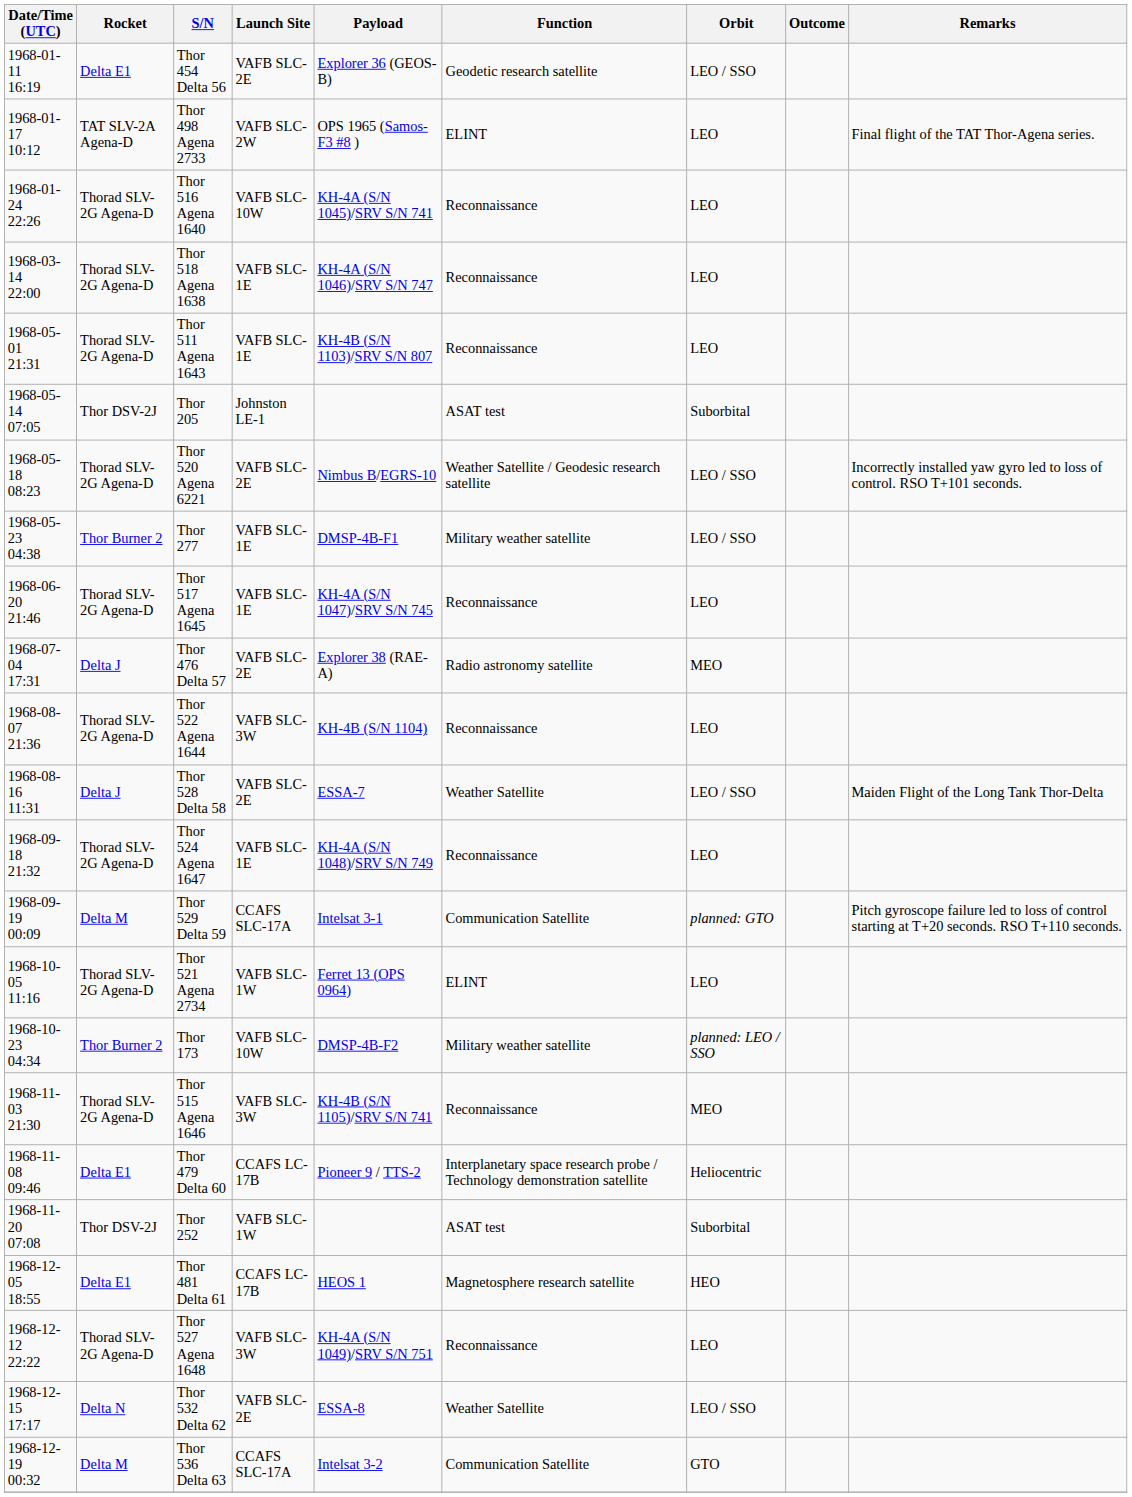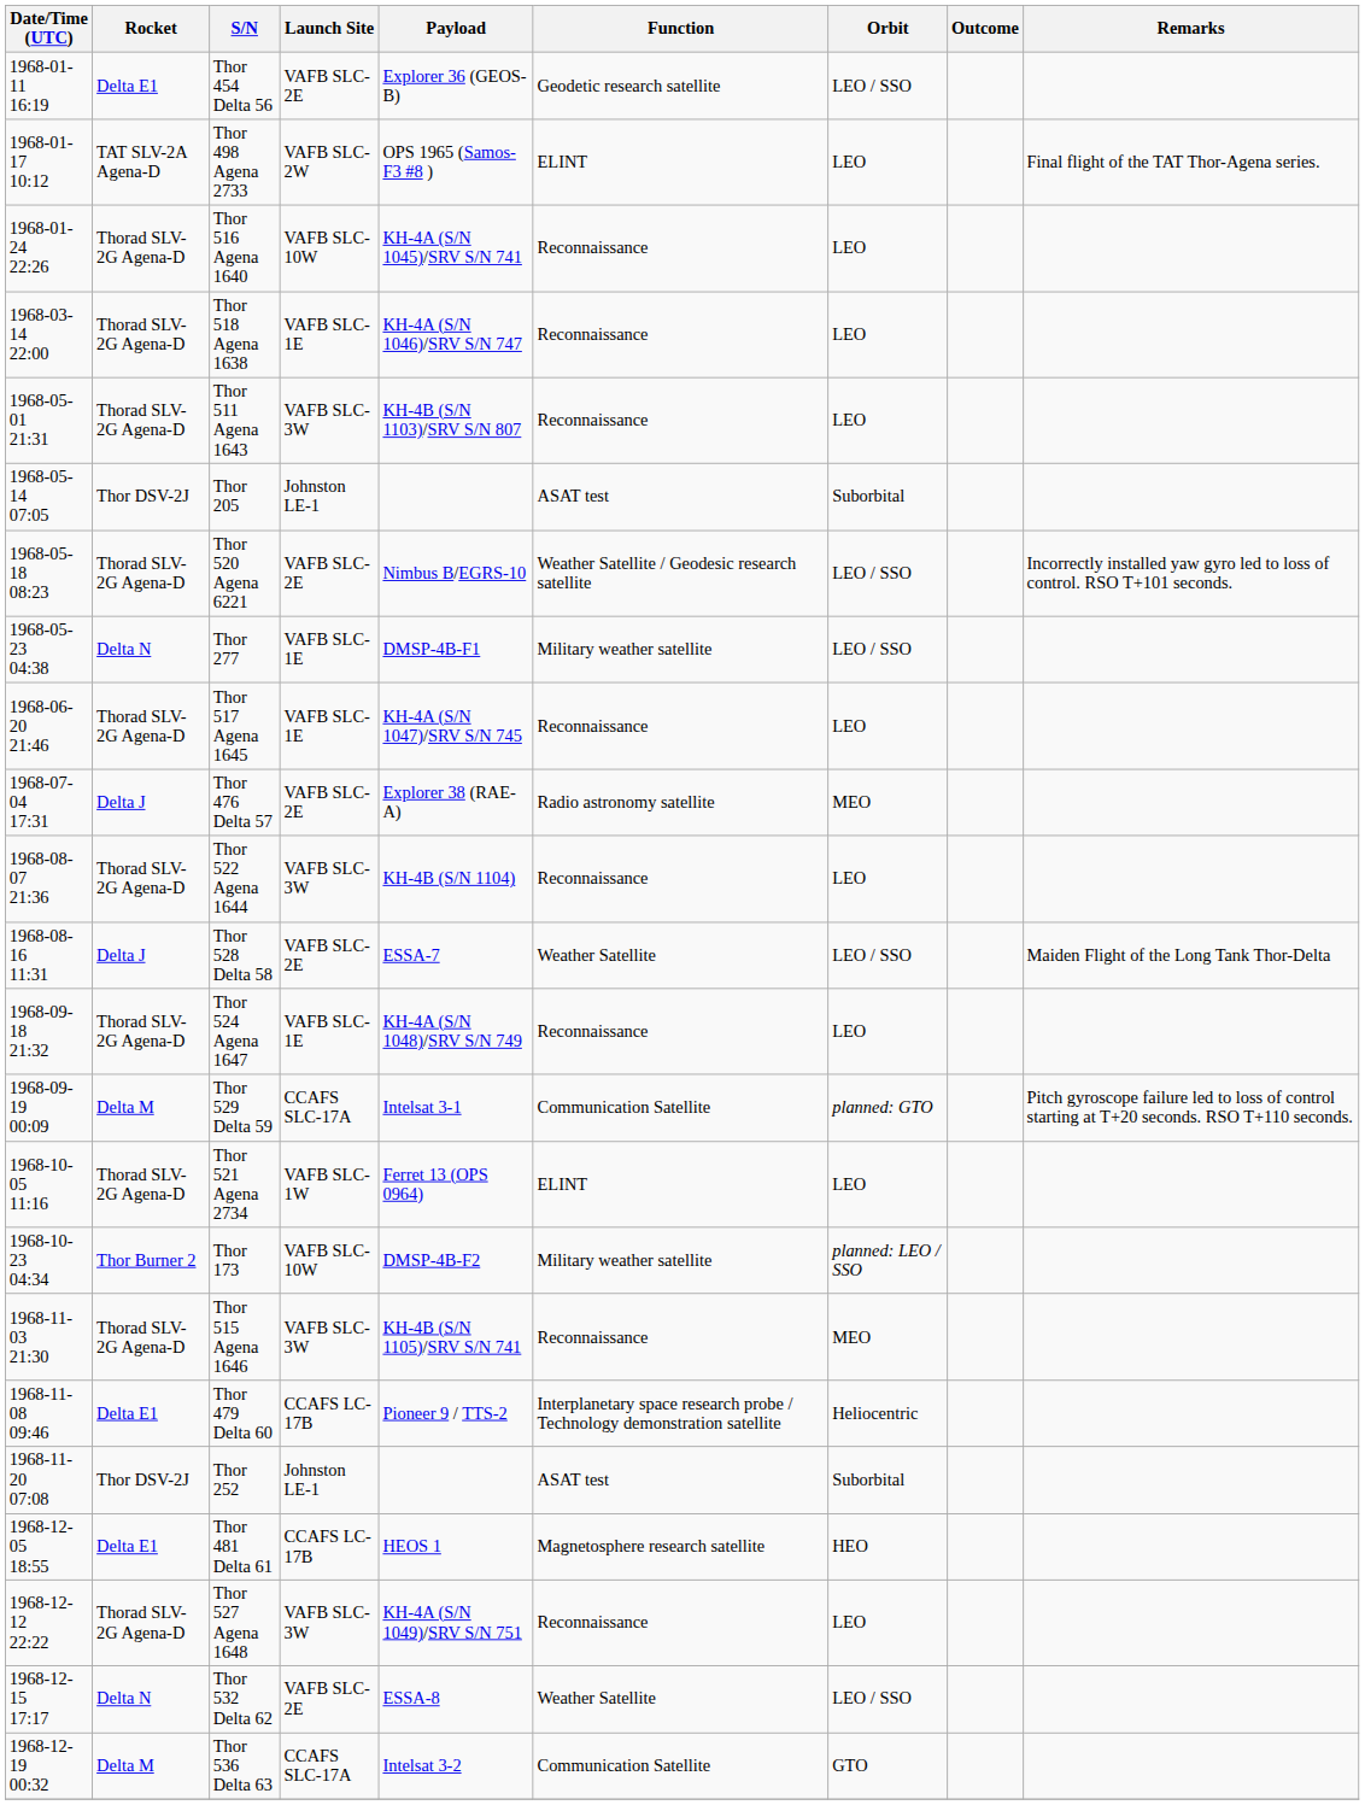Thor 511 Agena 1643 | Launch Site: VAFB SLC-1E -> VAFB SLC-3W
Thor 277 | Rocket: Thor Burner 2 -> Delta N
Thor 252 | Launch Site: VAFB SLC-1W -> Johnston LE-1
